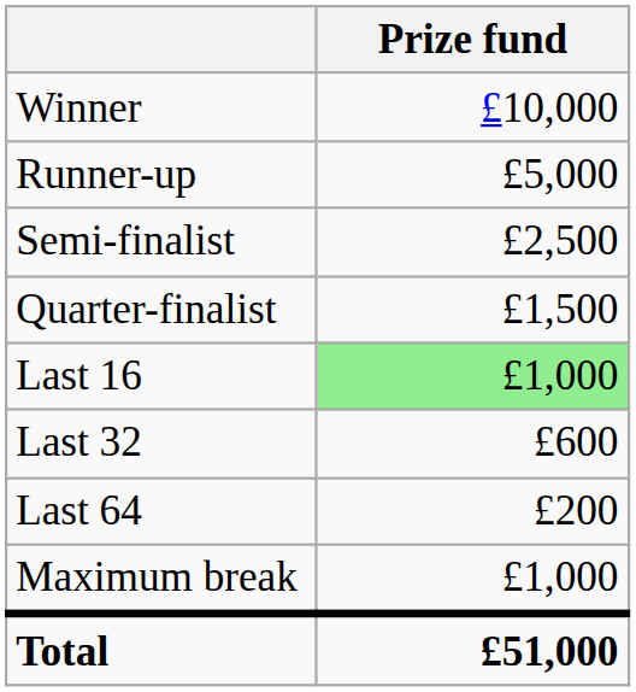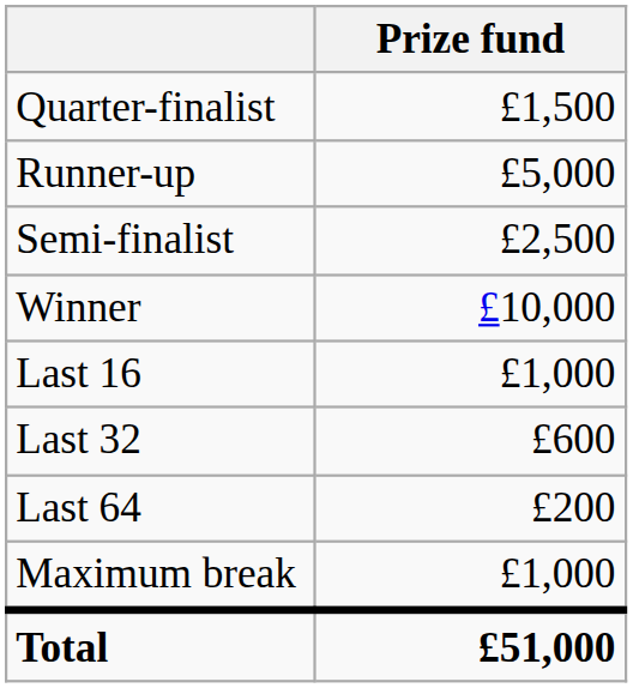rows swapped: Winner <-> Quarter-finalist
Last 16 | Prize fund: lightgreen background -> no background
